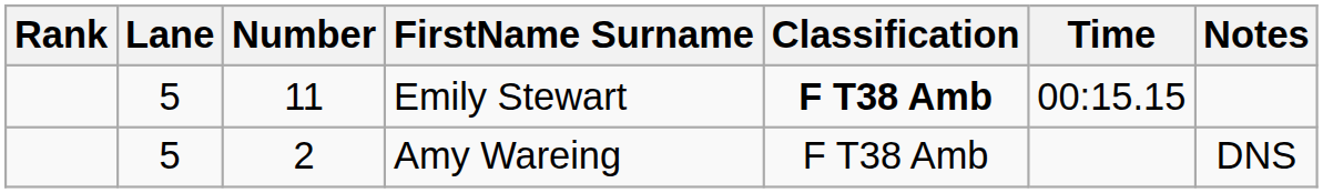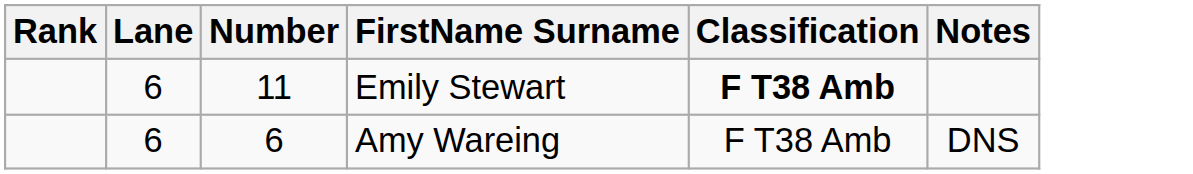- column: Time | 00:15.15
Emily Stewart | Lane: 5 -> 6
Amy Wareing | Lane: 5 -> 6
Amy Wareing | Number: 2 -> 6
